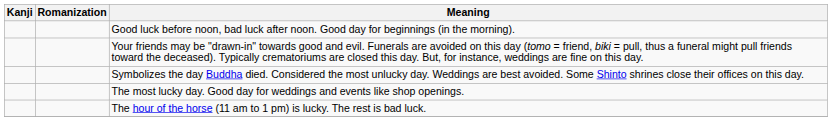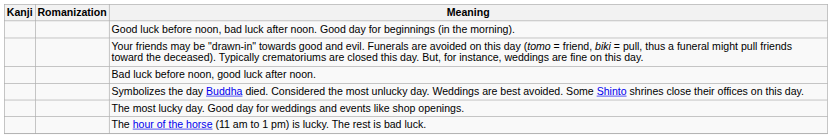+ row: Bad luck before noon, good luck after noon.
